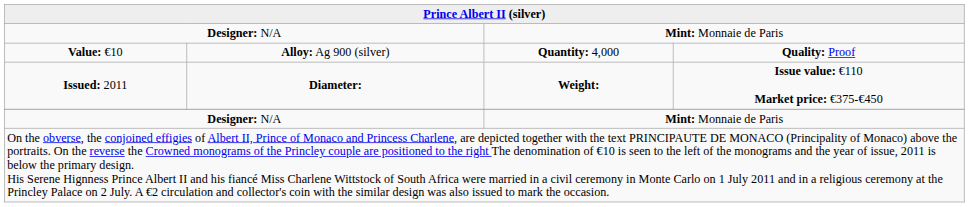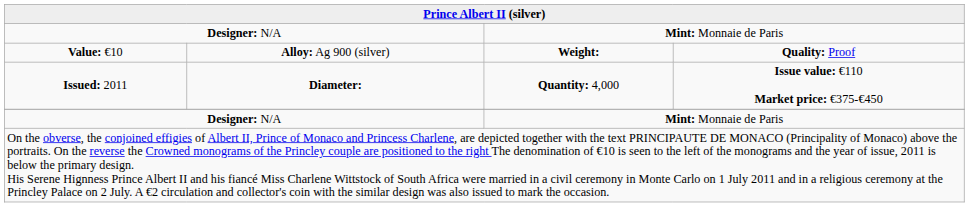Value: €10 | column 3: Quantity: 4,000 -> Weight:
Issued: 2011 | column 3: Weight: -> Quantity: 4,000
